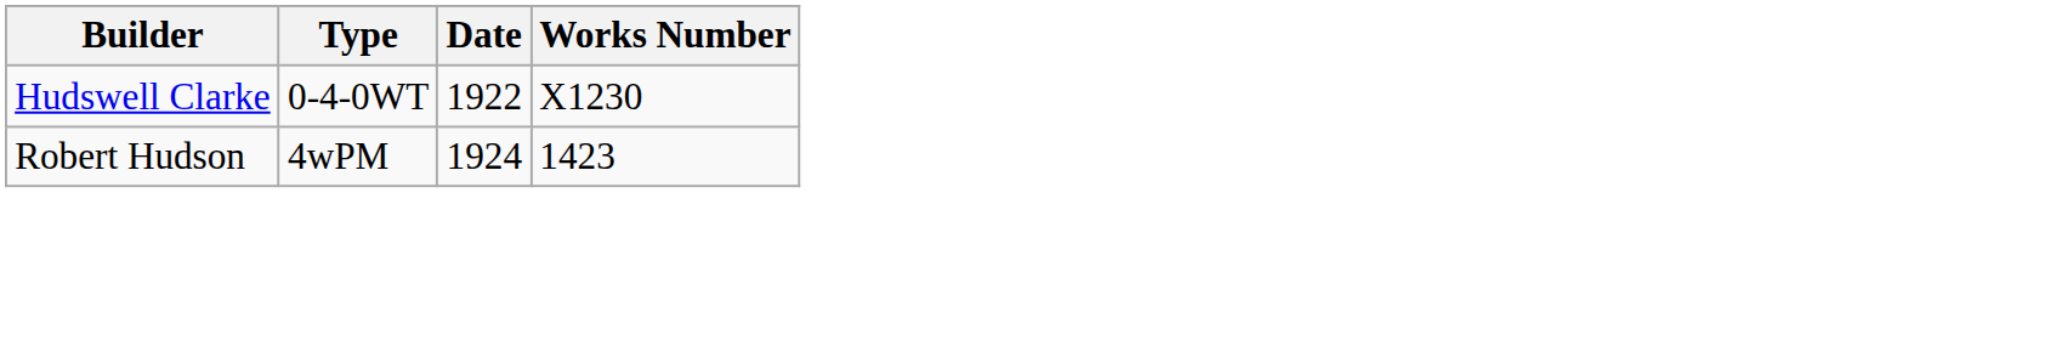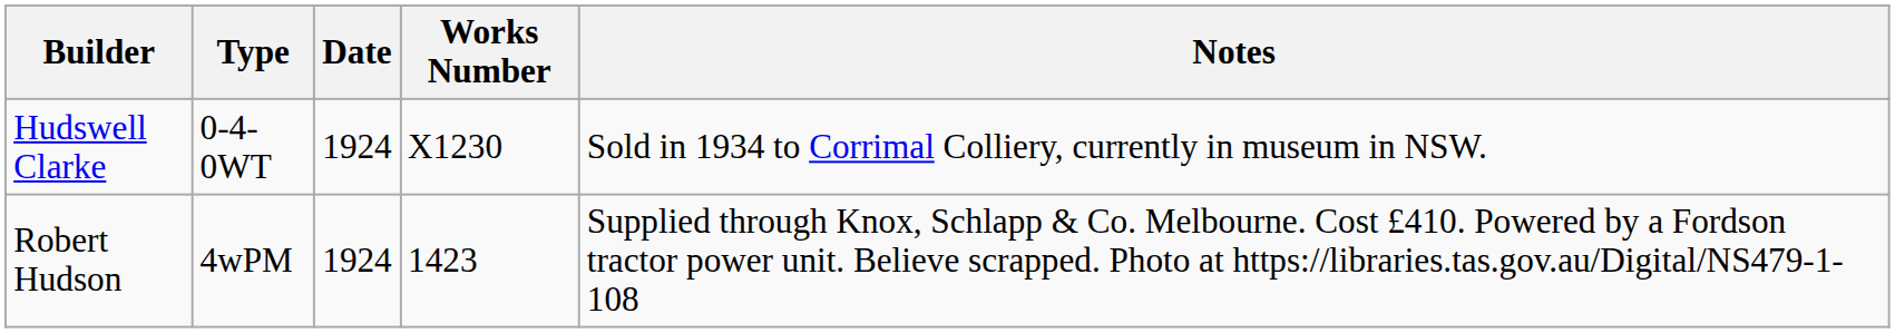+ column: Notes | Sold in 1934 to Corrimal Colliery, currently in museum in NSW. | Supplied through Knox, Schlapp & Co. Melbourne. Cost £410. Powered by a Fordson tractor power unit. Believe scrapped. Photo at https://libraries.tas.gov.au/Digital/NS479-1-108
Hudswell Clarke | Date: 1922 -> 1924
